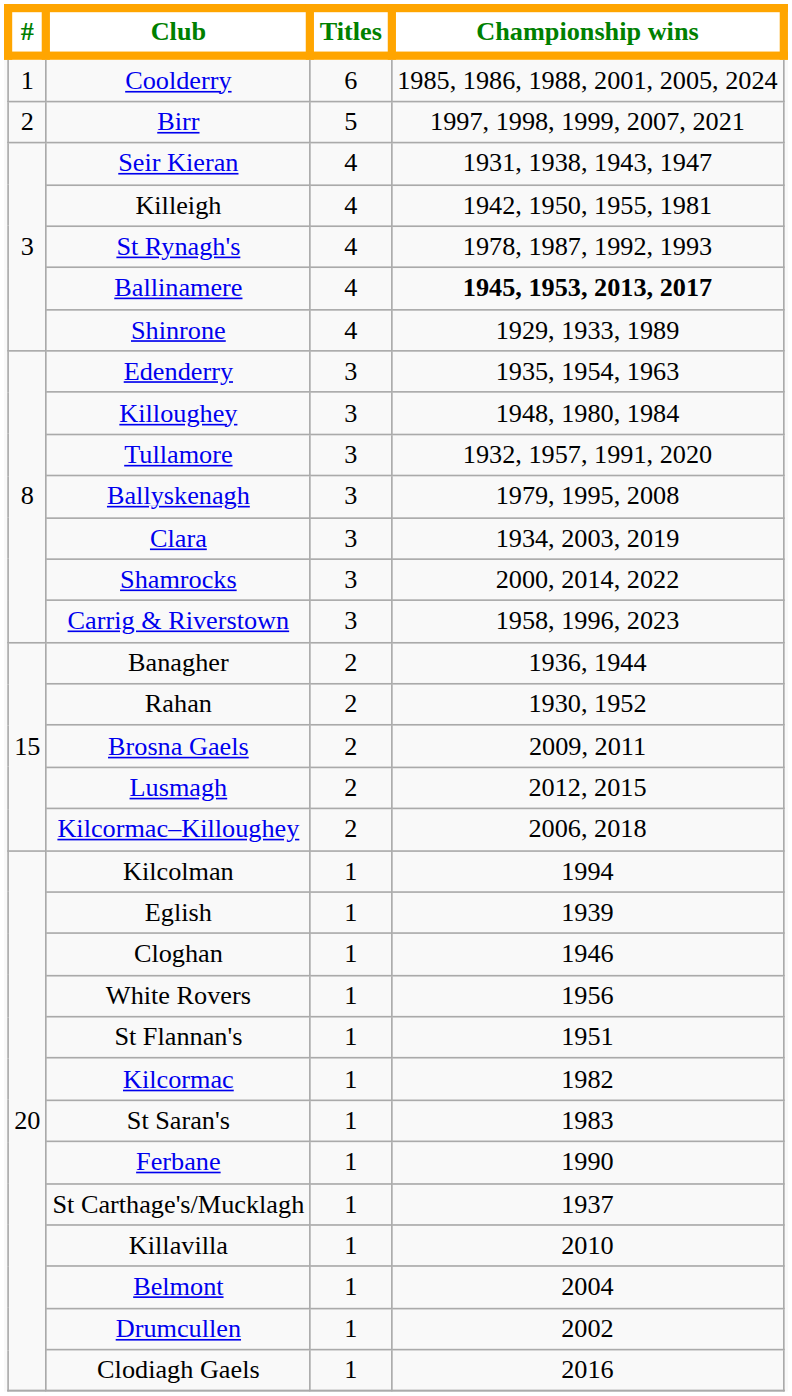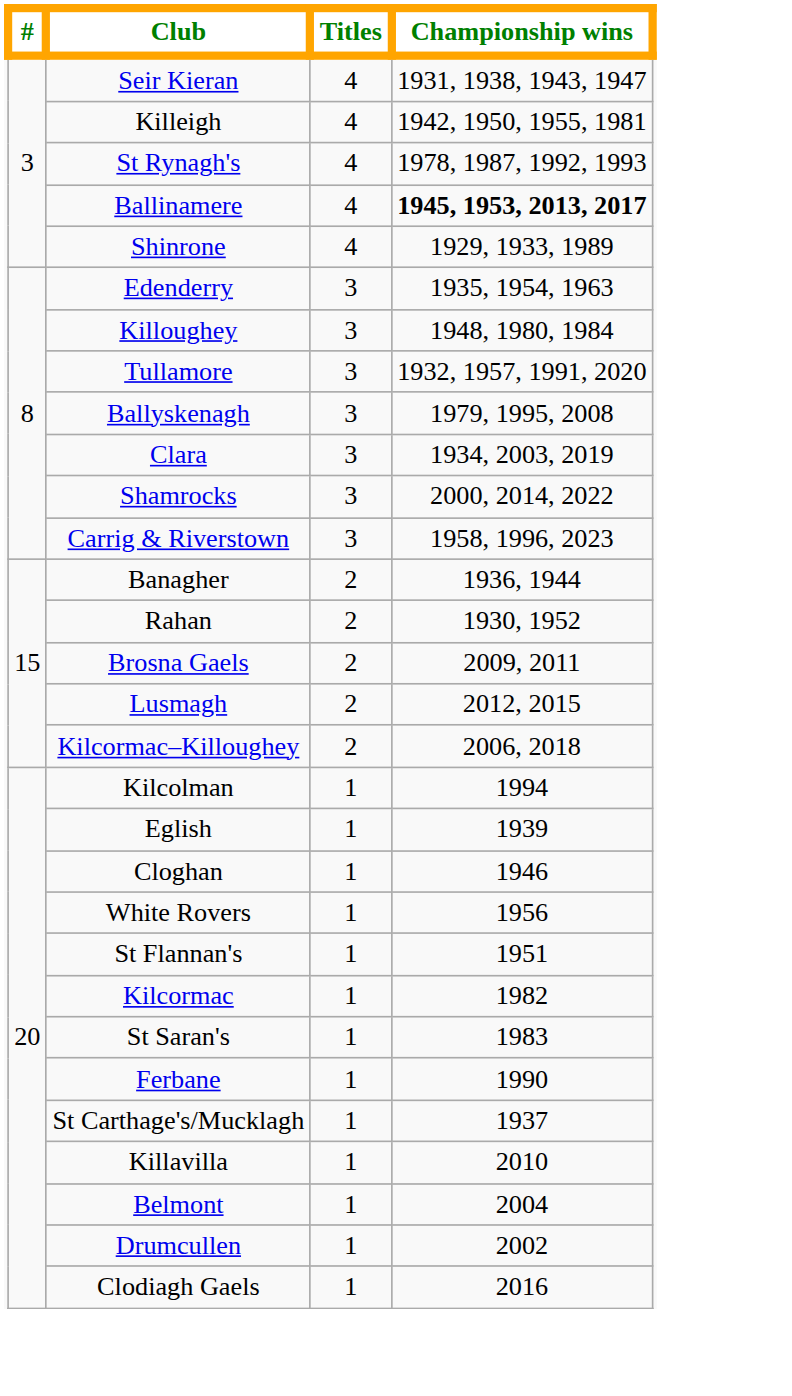- row: 1 | Coolderry | 6 | 1985, 1986, 1988, 2001, 2005, 2024
- row: 2 | Birr | 5 | 1997, 1998, 1999, 2007, 2021
